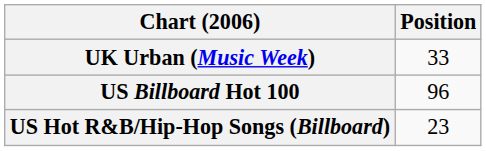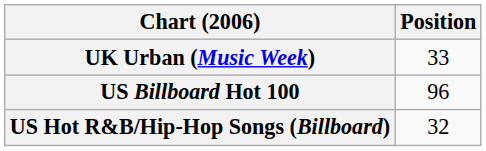US Hot R&B/Hip-Hop Songs (Billboard) | Position: 23 -> 32
